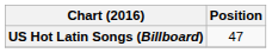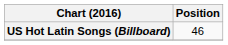US Hot Latin Songs (Billboard) | Position: 47 -> 46
